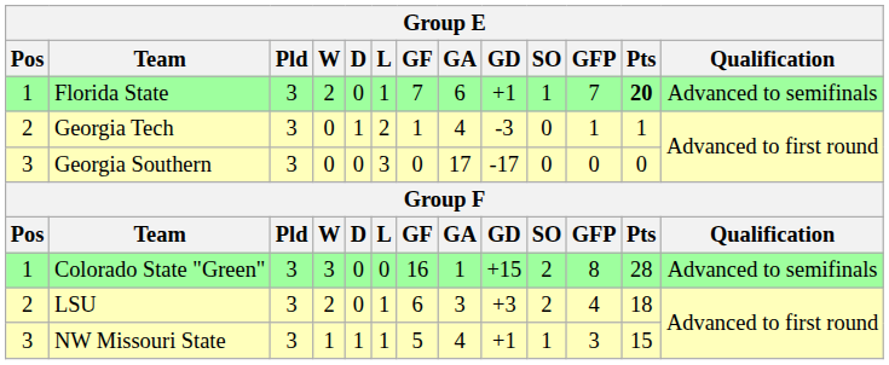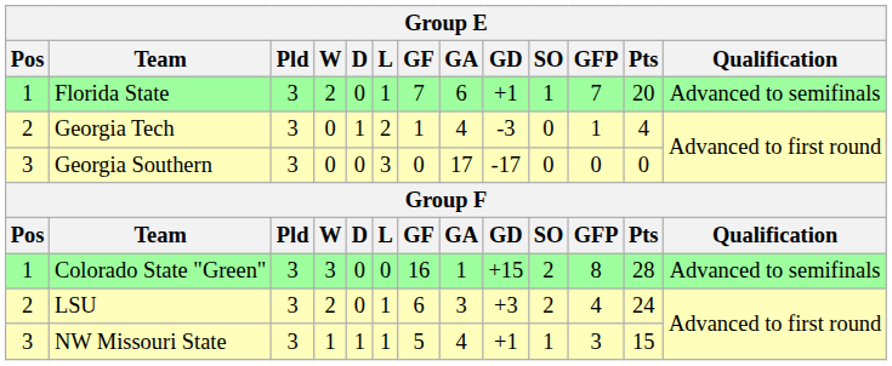Florida State | Pts: bold -> normal
Georgia Tech | Pts: 1 -> 4
LSU | Pts: 18 -> 24
